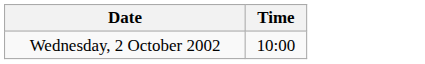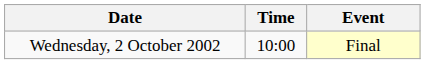+ column: Event | Final
